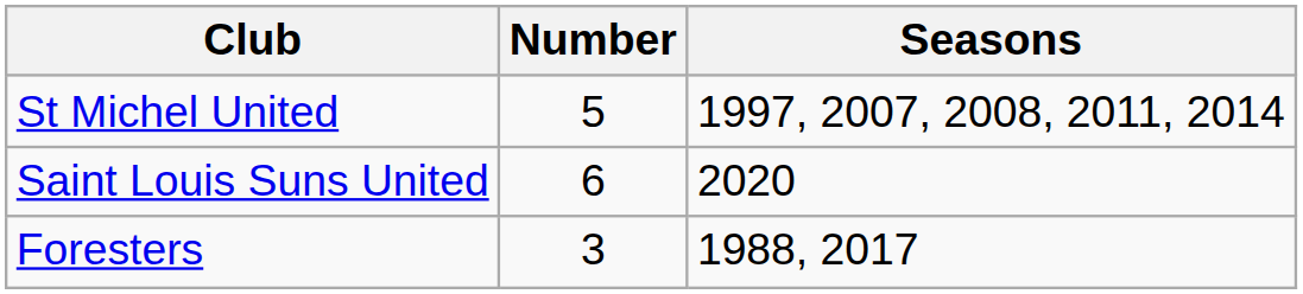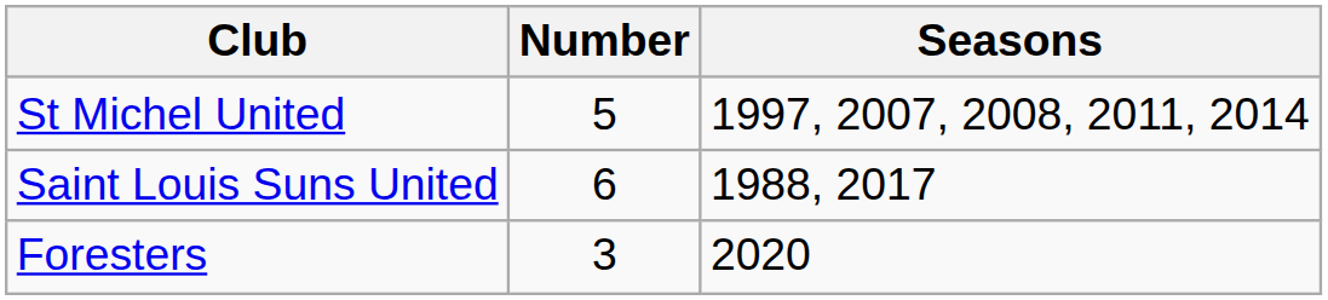Saint Louis Suns United | Seasons: 2020 -> 1988, 2017
Foresters | Seasons: 1988, 2017 -> 2020
